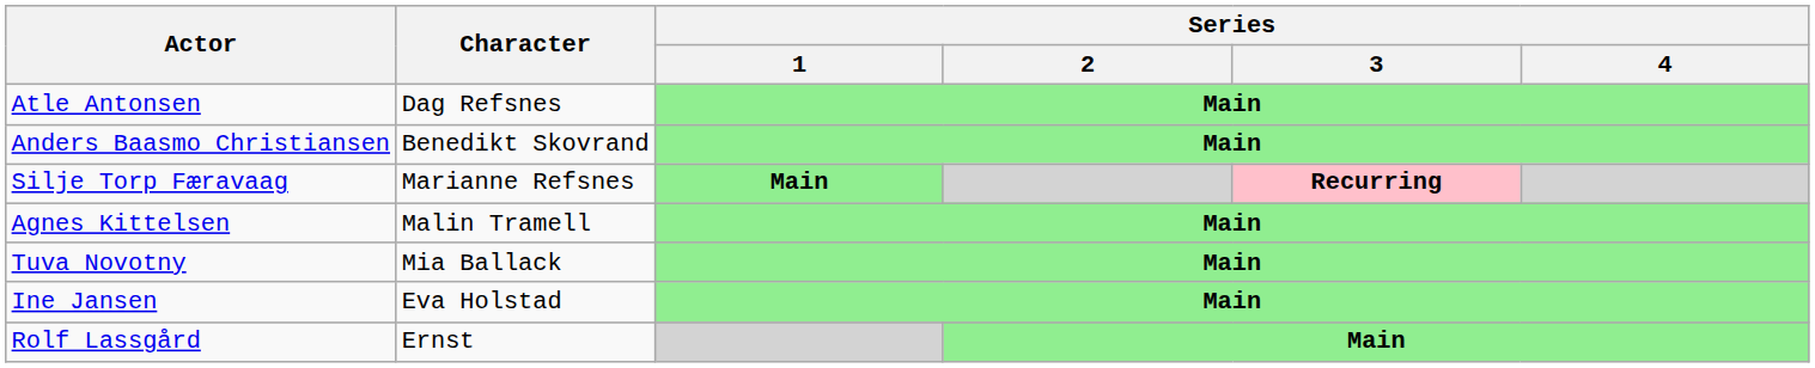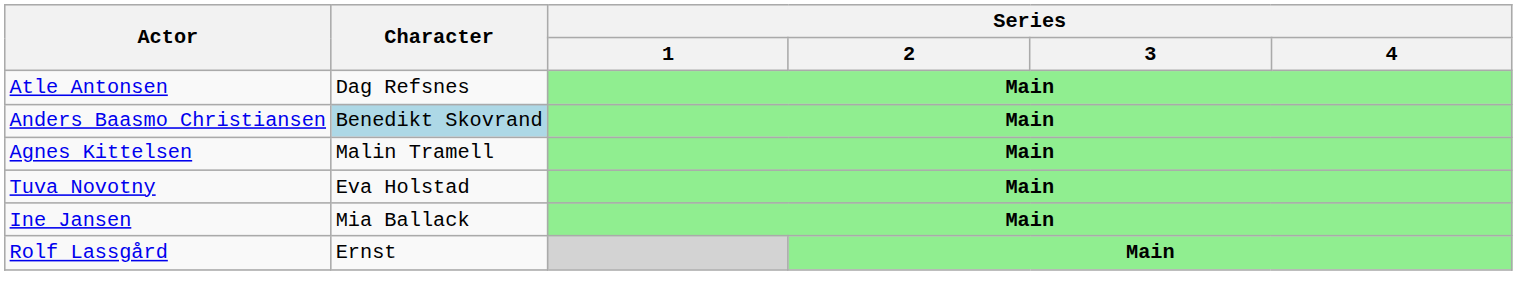Anders Baasmo Christiansen | Character: no background -> lightblue background
- row: Silje Torp Færavaag | Marianne Refsnes | Main | Recurring
Tuva Novotny | Character: Mia Ballack -> Eva Holstad
Ine Jansen | Character: Eva Holstad -> Mia Ballack
